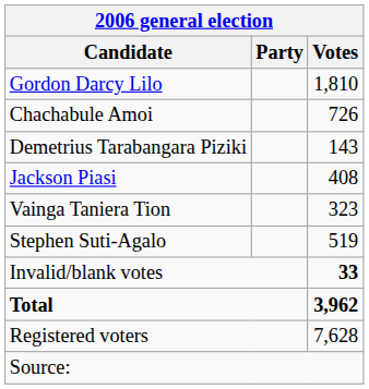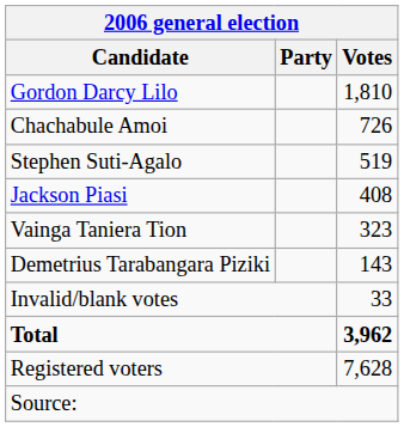rows swapped: Stephen Suti-Agalo <-> Demetrius Tarabangara Piziki
Invalid/blank votes | Votes: bold -> normal
